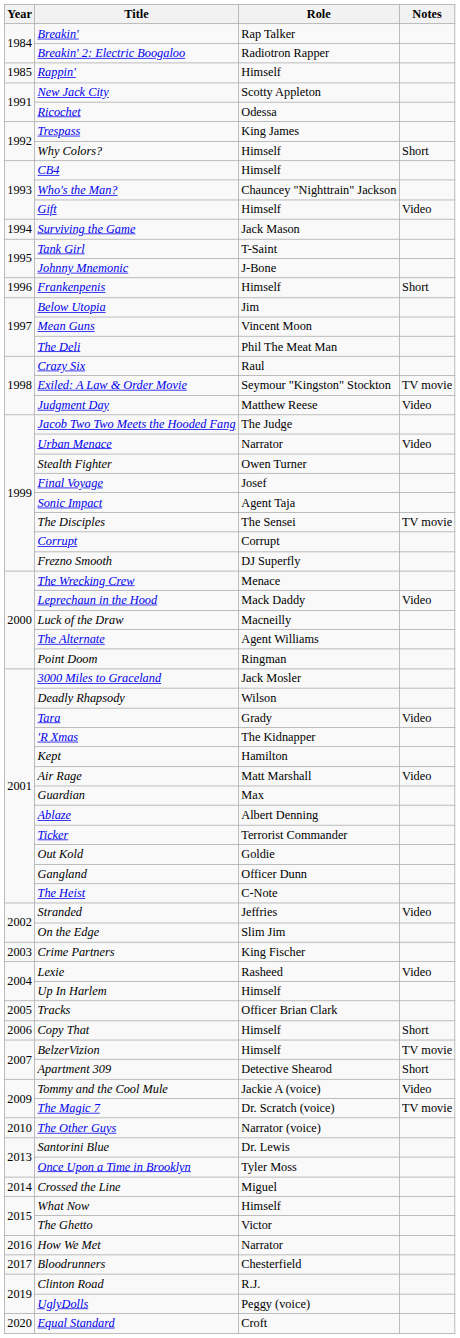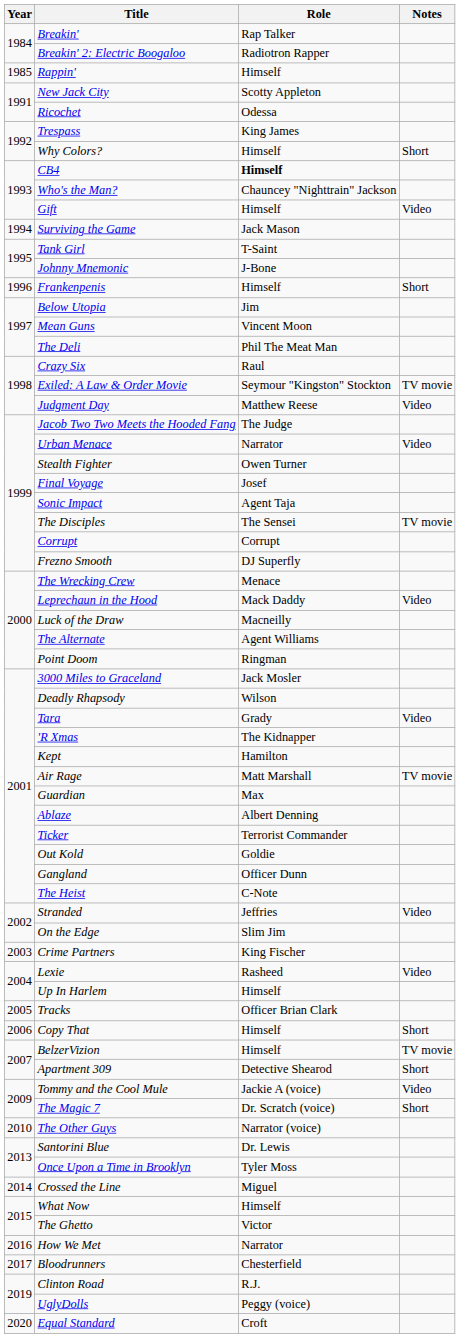CB4 | Role: normal -> bold
Air Rage | Notes: Video -> TV movie
The Magic 7 | Notes: TV movie -> Short
